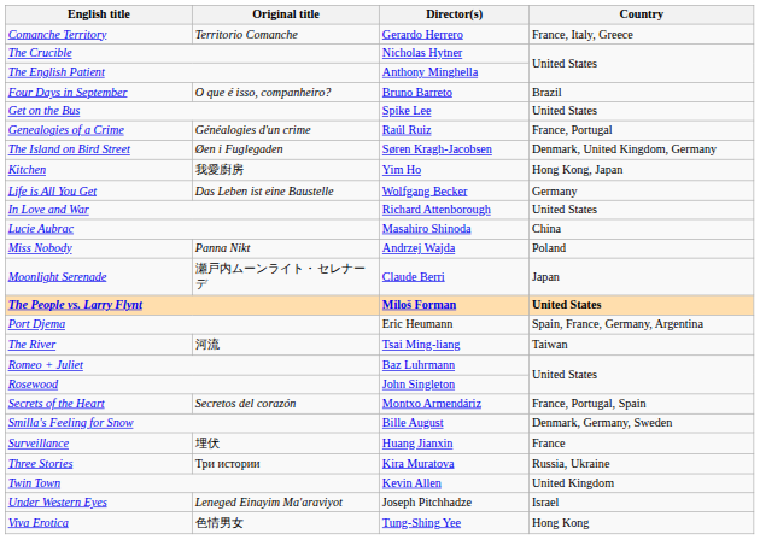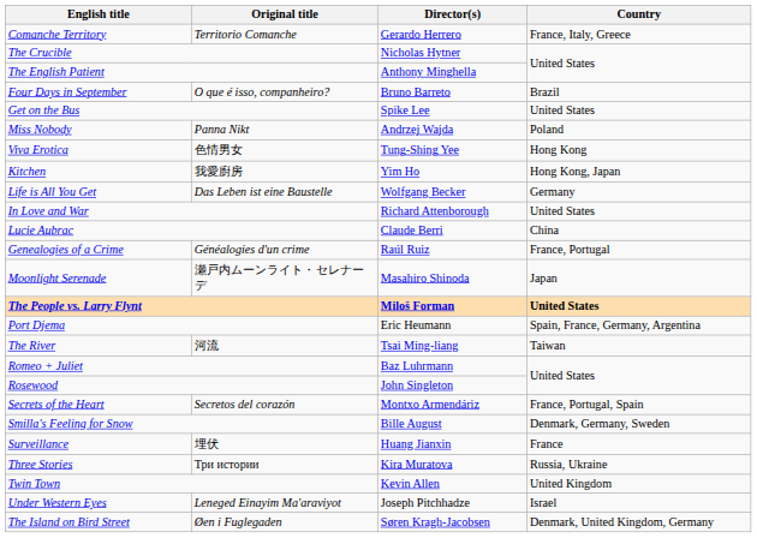rows swapped: Genealogies of a Crime <-> Miss Nobody
rows swapped: The Island on Bird Street <-> Viva Erotica
Lucie Aubrac | Director(s): Masahiro Shinoda -> Claude Berri
Moonlight Serenade | Director(s): Claude Berri -> Masahiro Shinoda
